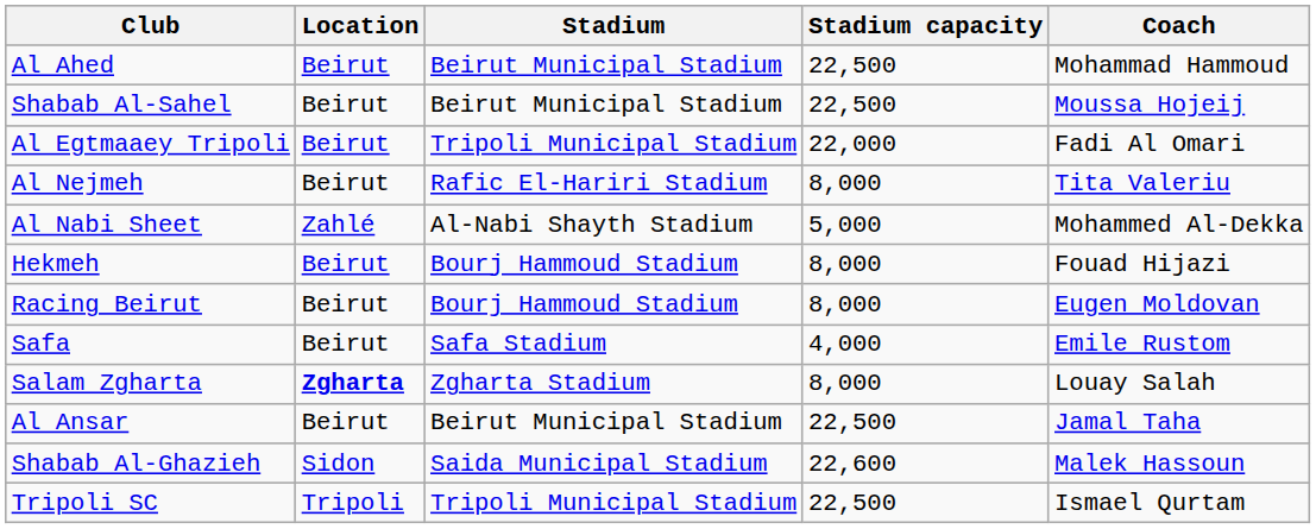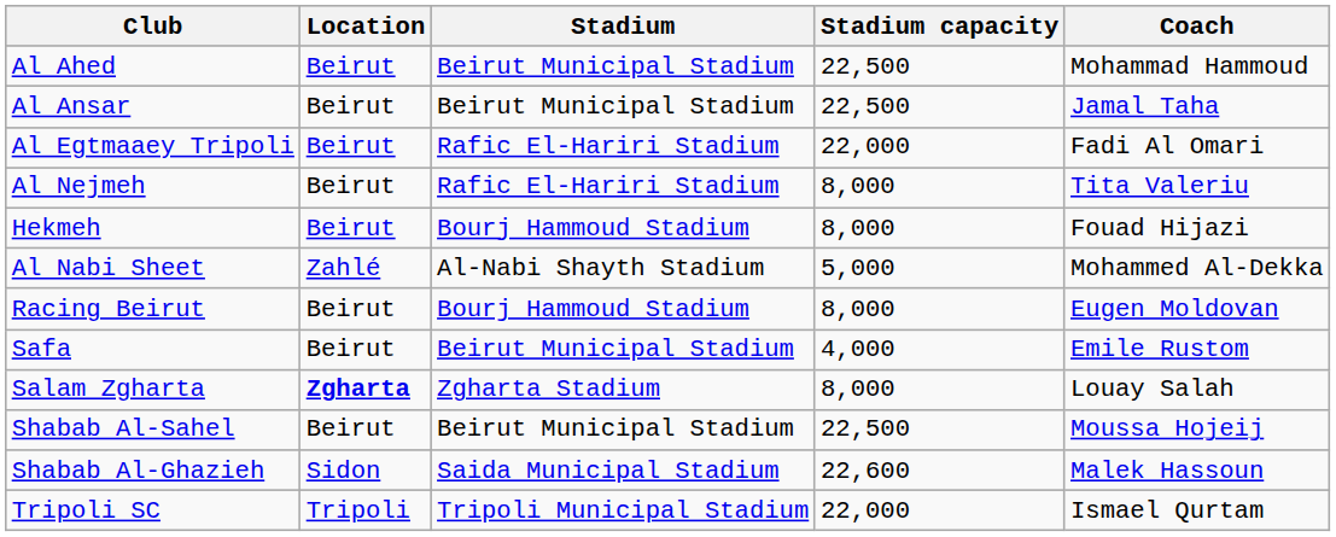rows swapped: Al Ansar <-> Shabab Al-Sahel
Al Egtmaaey Tripoli | Stadium: Tripoli Municipal Stadium -> Rafic El-Hariri Stadium
rows swapped: Hekmeh <-> Al Nabi Sheet
Safa | Stadium: Safa Stadium -> Beirut Municipal Stadium
Tripoli SC | Stadium capacity: 22,500 -> 22,000
